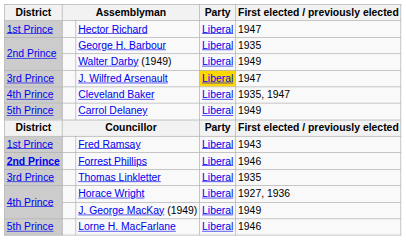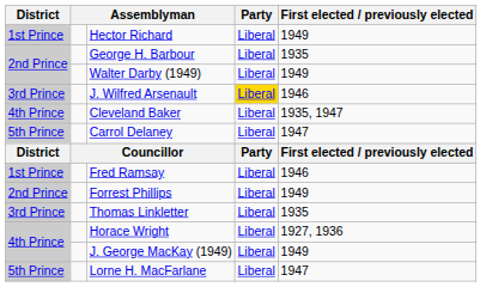Hector Richard | First elected / previously elected: 1947 -> 1949
J. Wilfred Arsenault | First elected / previously elected: 1947 -> 1946
Carrol Delaney | First elected / previously elected: 1949 -> 1947
Fred Ramsay | First elected / previously elected: 1943 -> 1946
Forrest Phillips | District: bold -> normal
Forrest Phillips | First elected / previously elected: 1946 -> 1949
Lorne H. MacFarlane | First elected / previously elected: 1946 -> 1947
